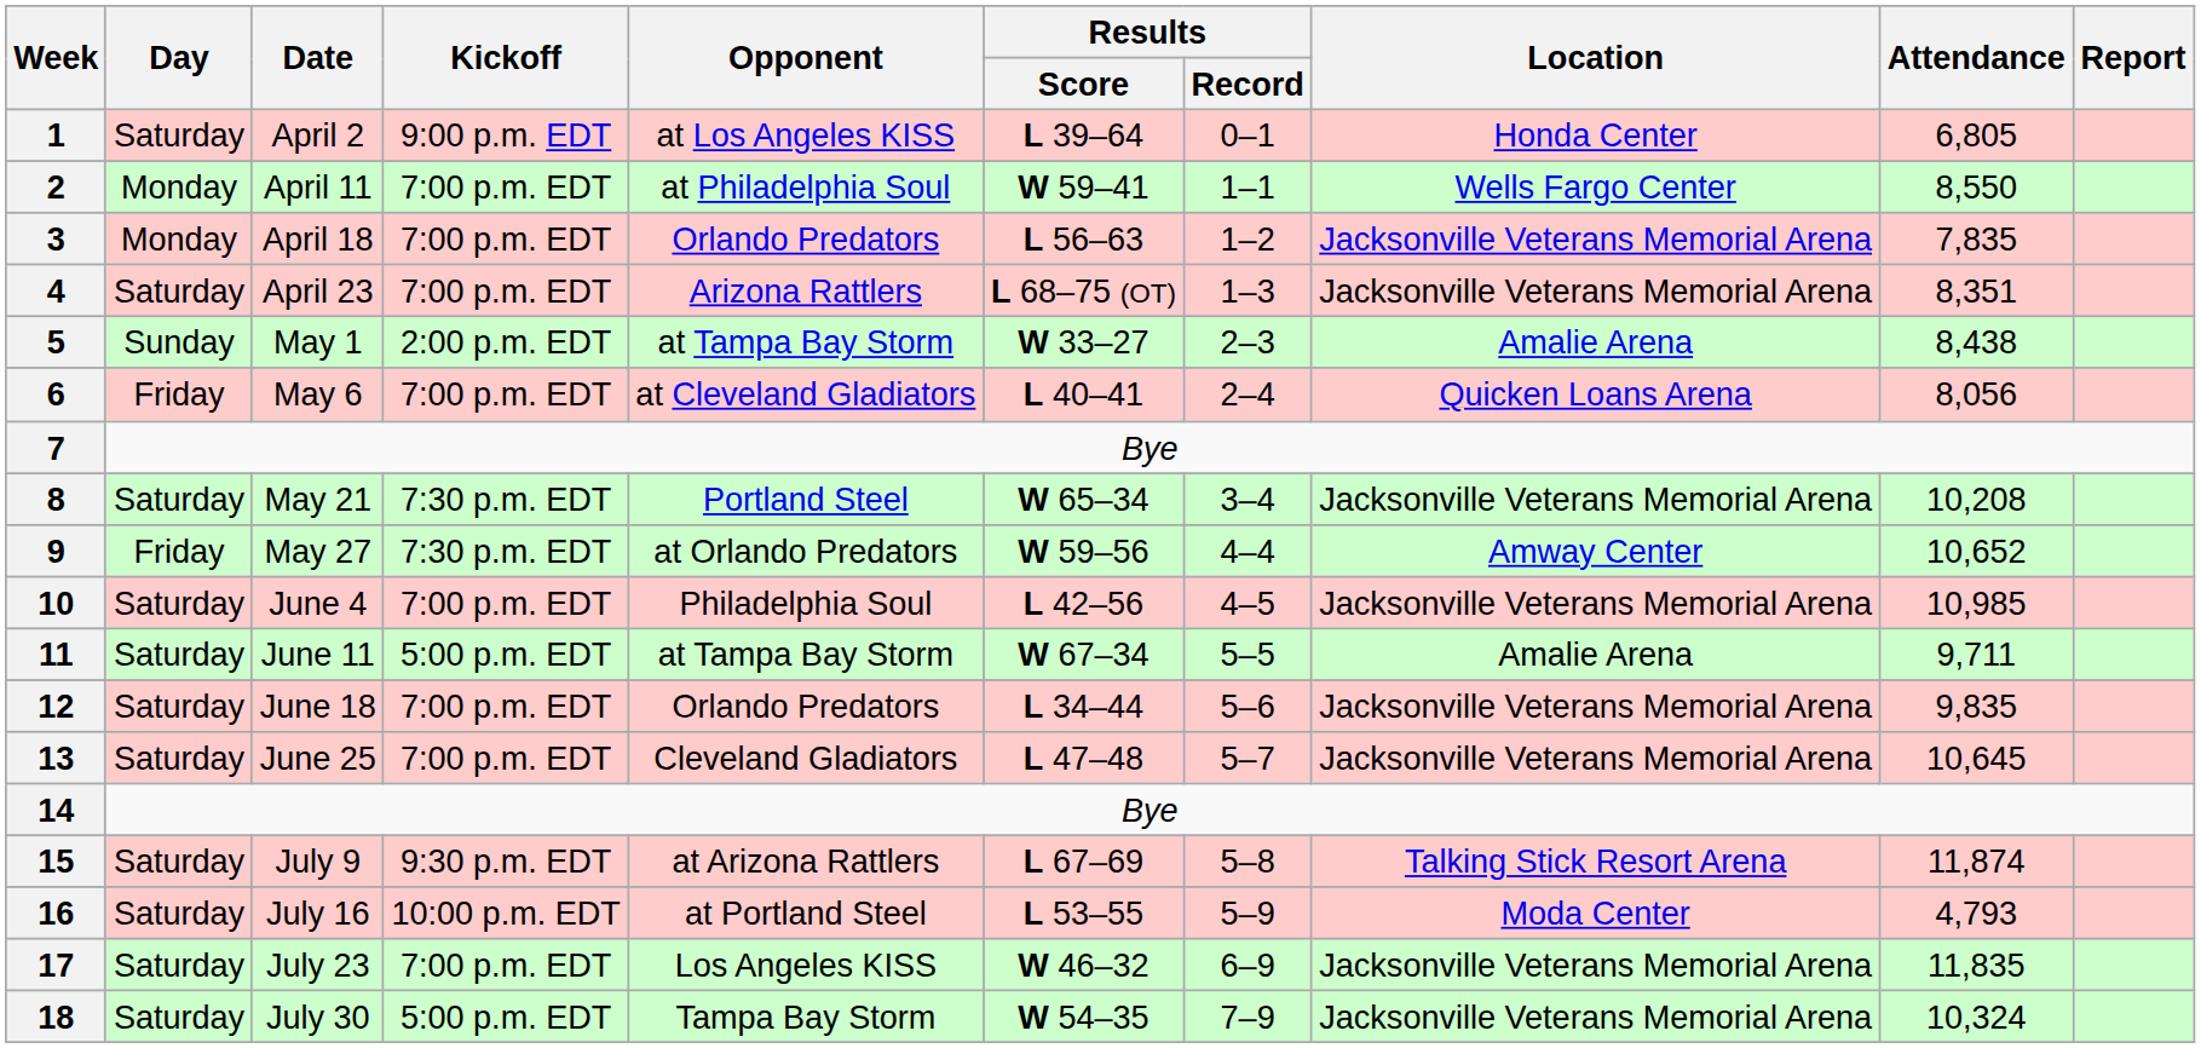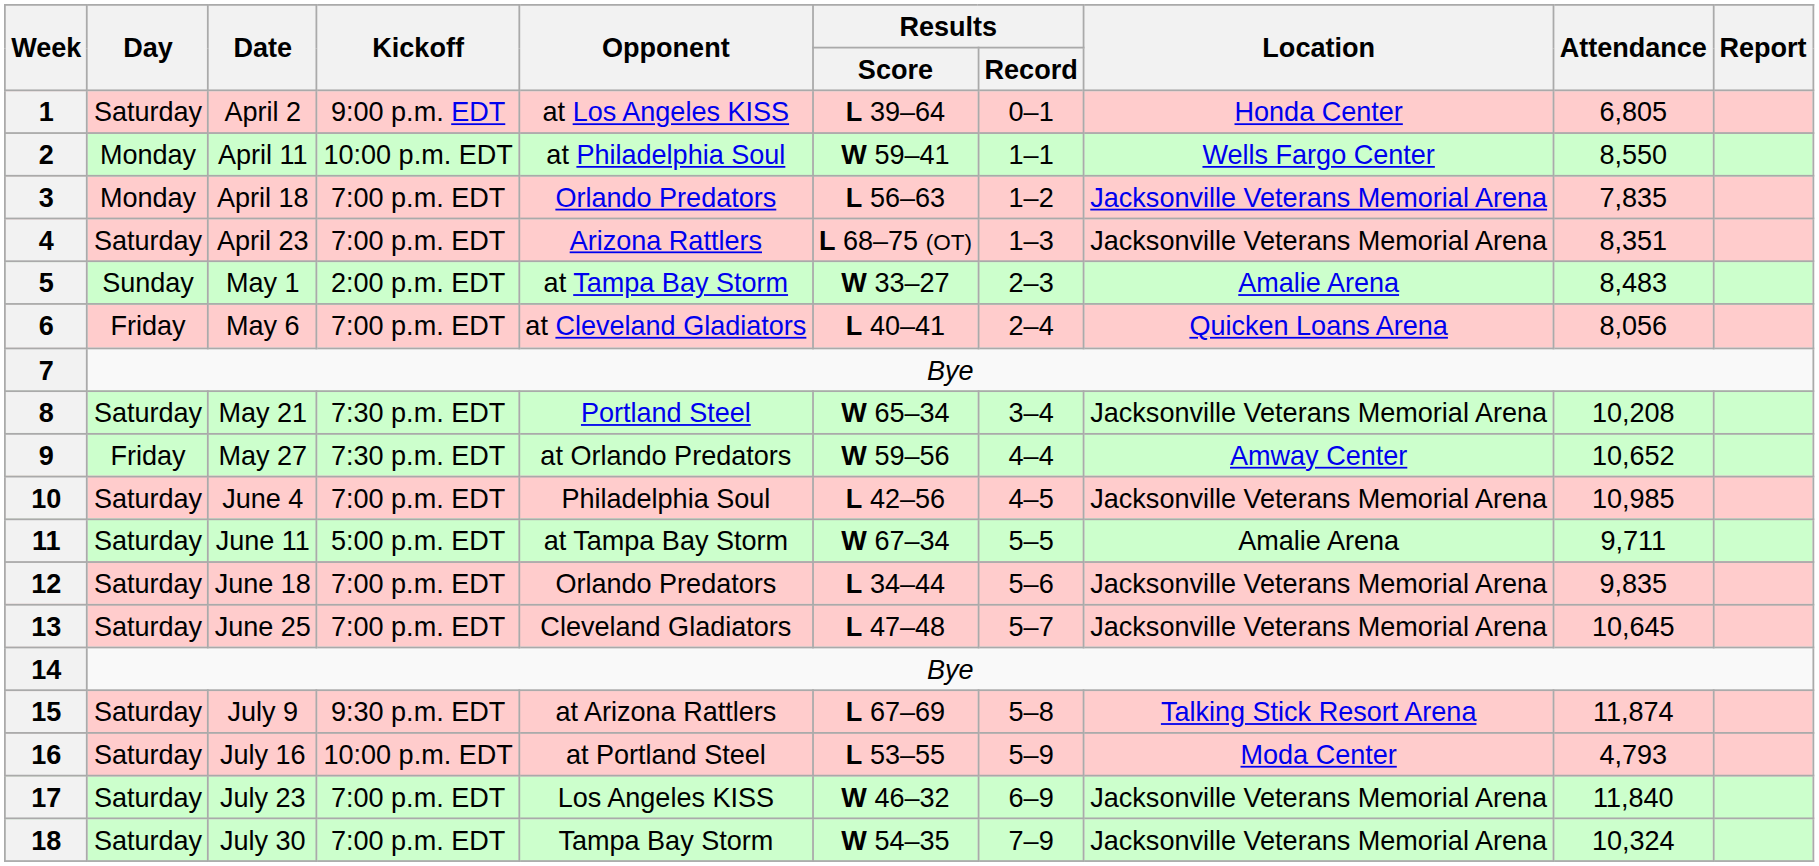2 | Kickoff: 7:00 p.m. EDT -> 10:00 p.m. EDT
5 | Attendance: 8,438 -> 8,483
17 | Attendance: 11,835 -> 11,840
18 | Kickoff: 5:00 p.m. EDT -> 7:00 p.m. EDT
